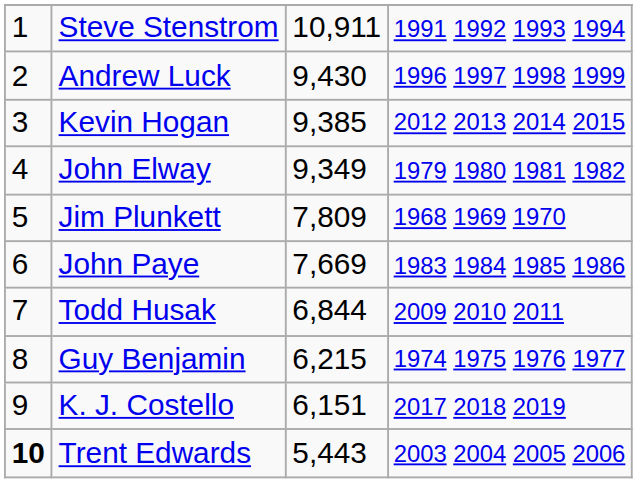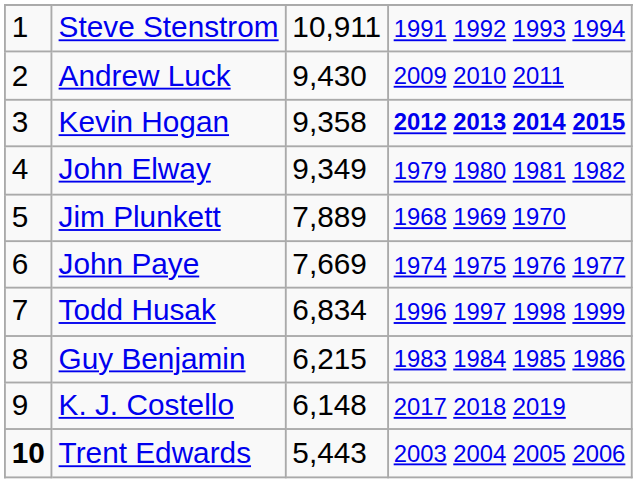Andrew Luck | column 4: 1996 1997 1998 1999 -> 2009 2010 2011
Kevin Hogan | column 3: 9,385 -> 9,358
Kevin Hogan | column 4: normal -> bold
Jim Plunkett | column 3: 7,809 -> 7,889
John Paye | column 4: 1983 1984 1985 1986 -> 1974 1975 1976 1977
Todd Husak | column 3: 6,844 -> 6,834
Todd Husak | column 4: 2009 2010 2011 -> 1996 1997 1998 1999
Guy Benjamin | column 4: 1974 1975 1976 1977 -> 1983 1984 1985 1986
K. J. Costello | column 3: 6,151 -> 6,148
